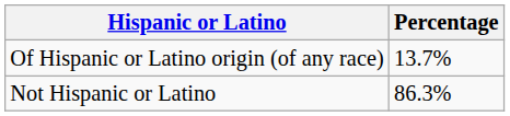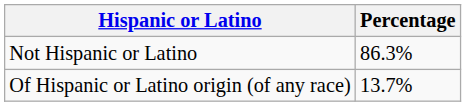rows swapped: Of Hispanic or Latino origin (of any race) <-> Not Hispanic or Latino
